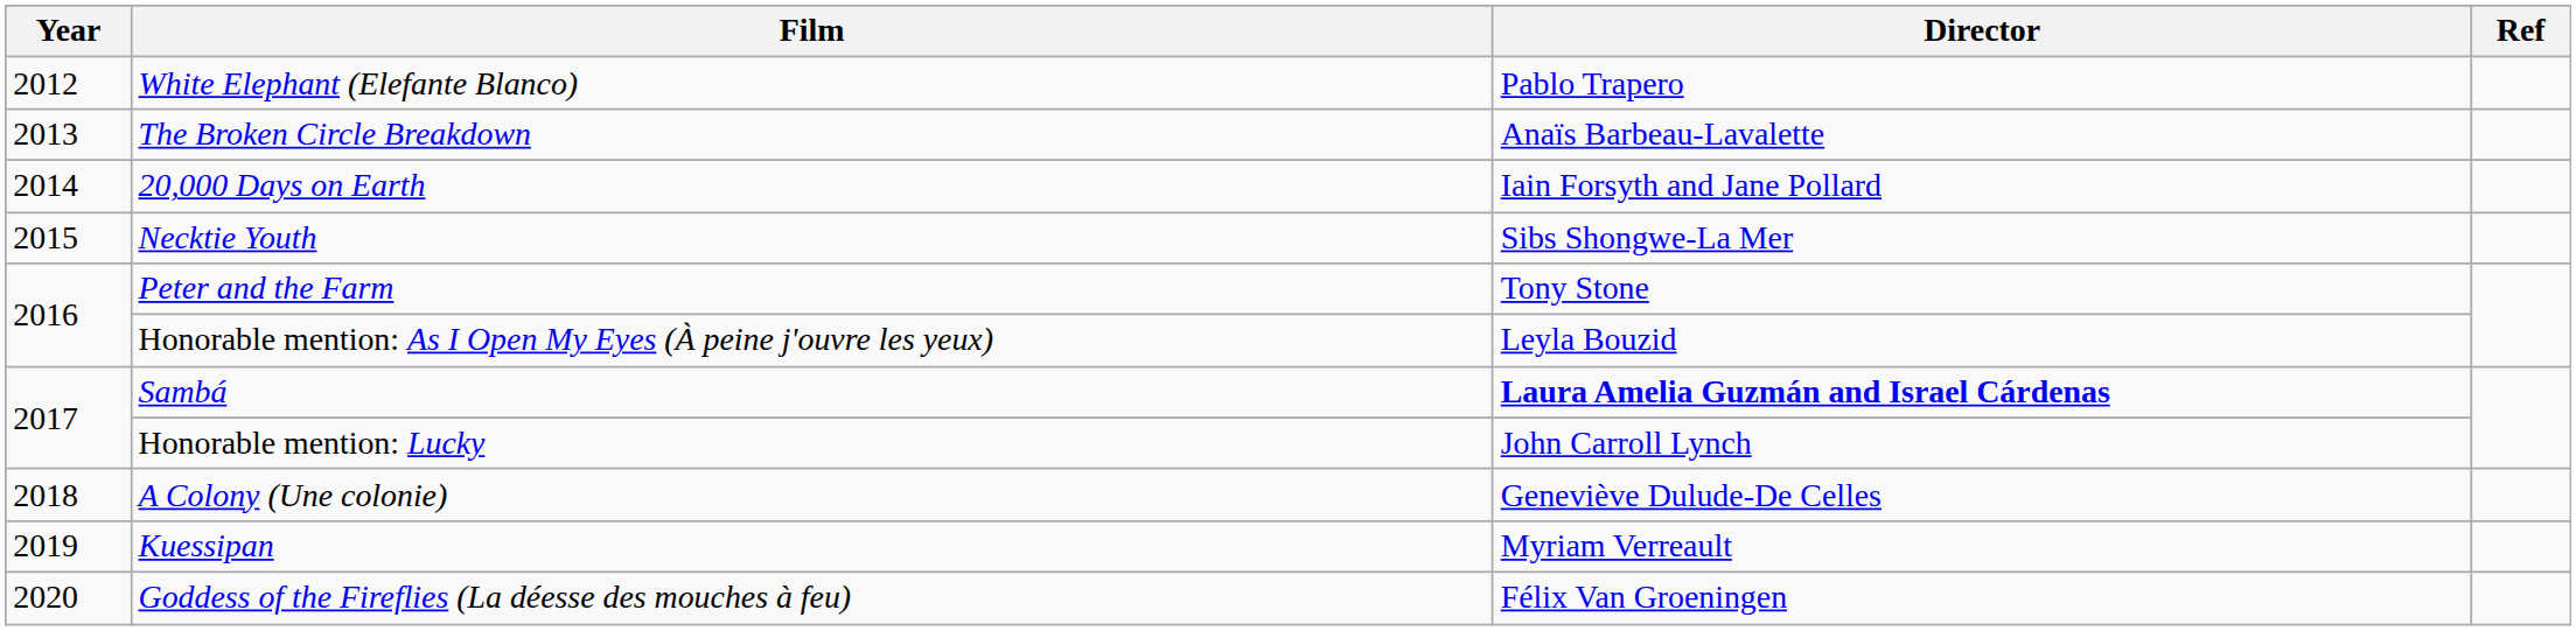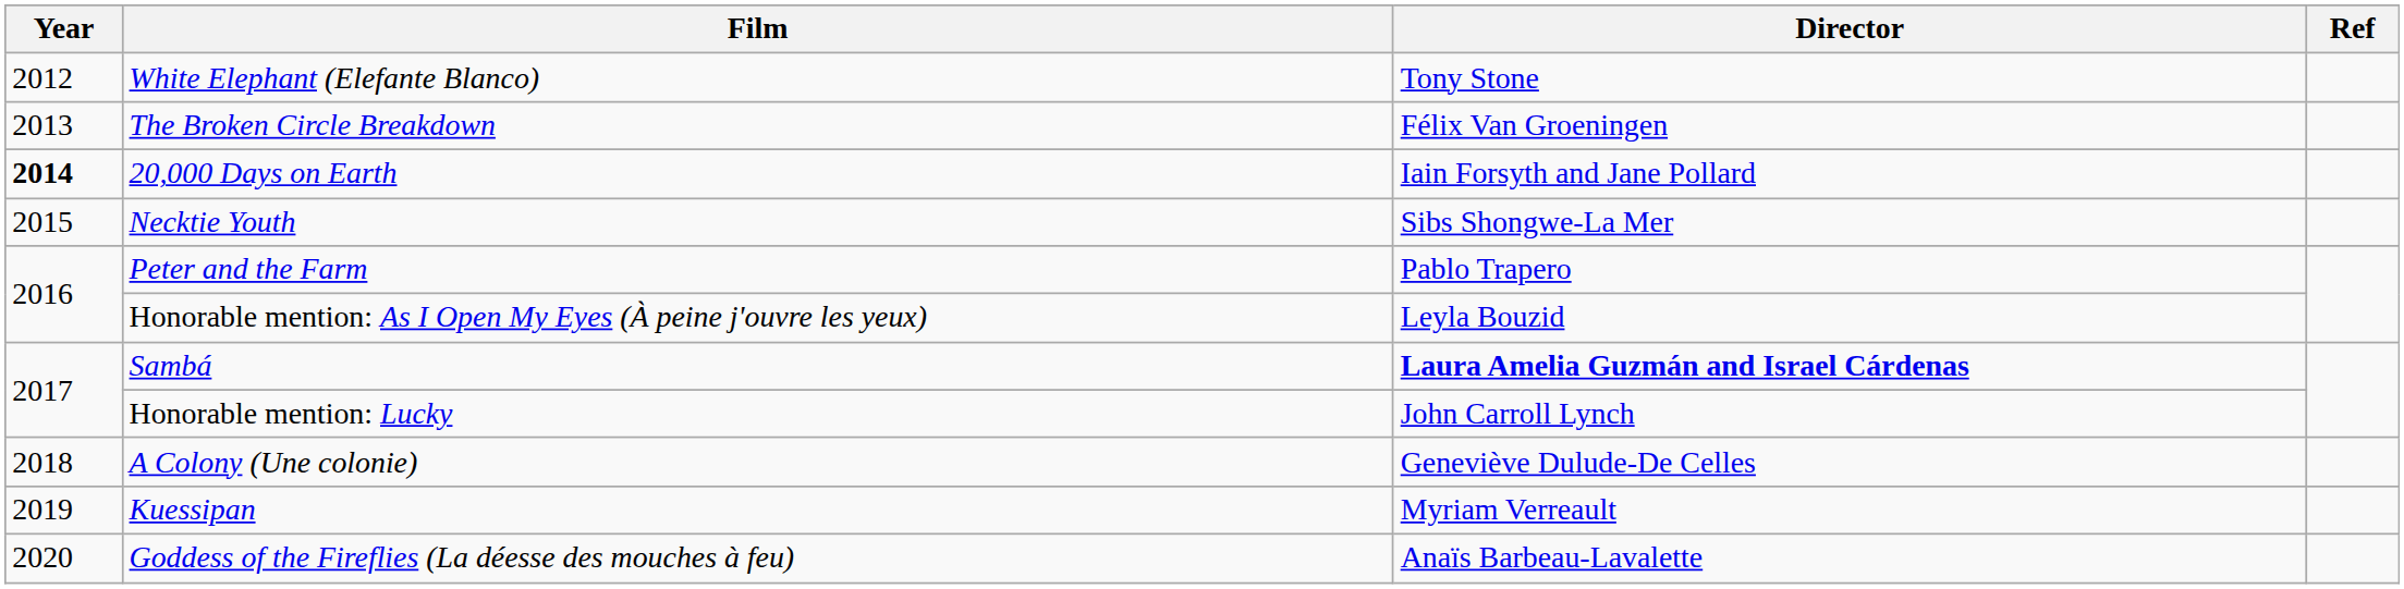White Elephant (Elefante Blanco) | Director: Pablo Trapero -> Tony Stone
The Broken Circle Breakdown | Director: Anaïs Barbeau-Lavalette -> Félix Van Groeningen
20,000 Days on Earth | Year: normal -> bold
Peter and the Farm | Director: Tony Stone -> Pablo Trapero
Goddess of the Fireflies (La déesse des mouches à feu) | Director: Félix Van Groeningen -> Anaïs Barbeau-Lavalette
